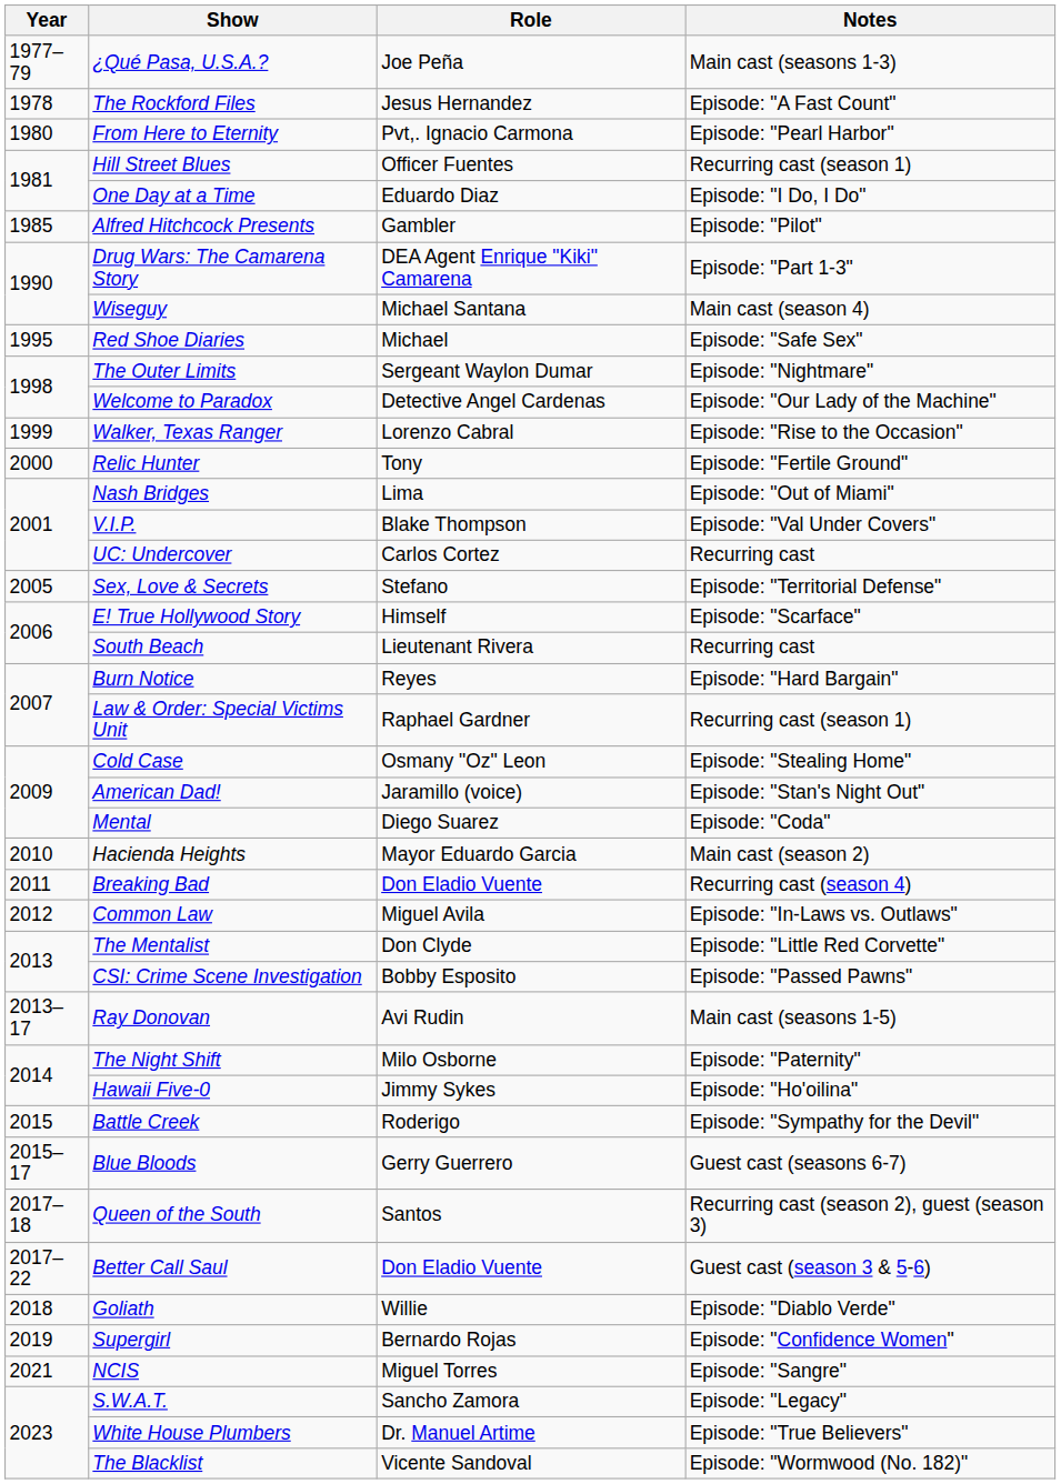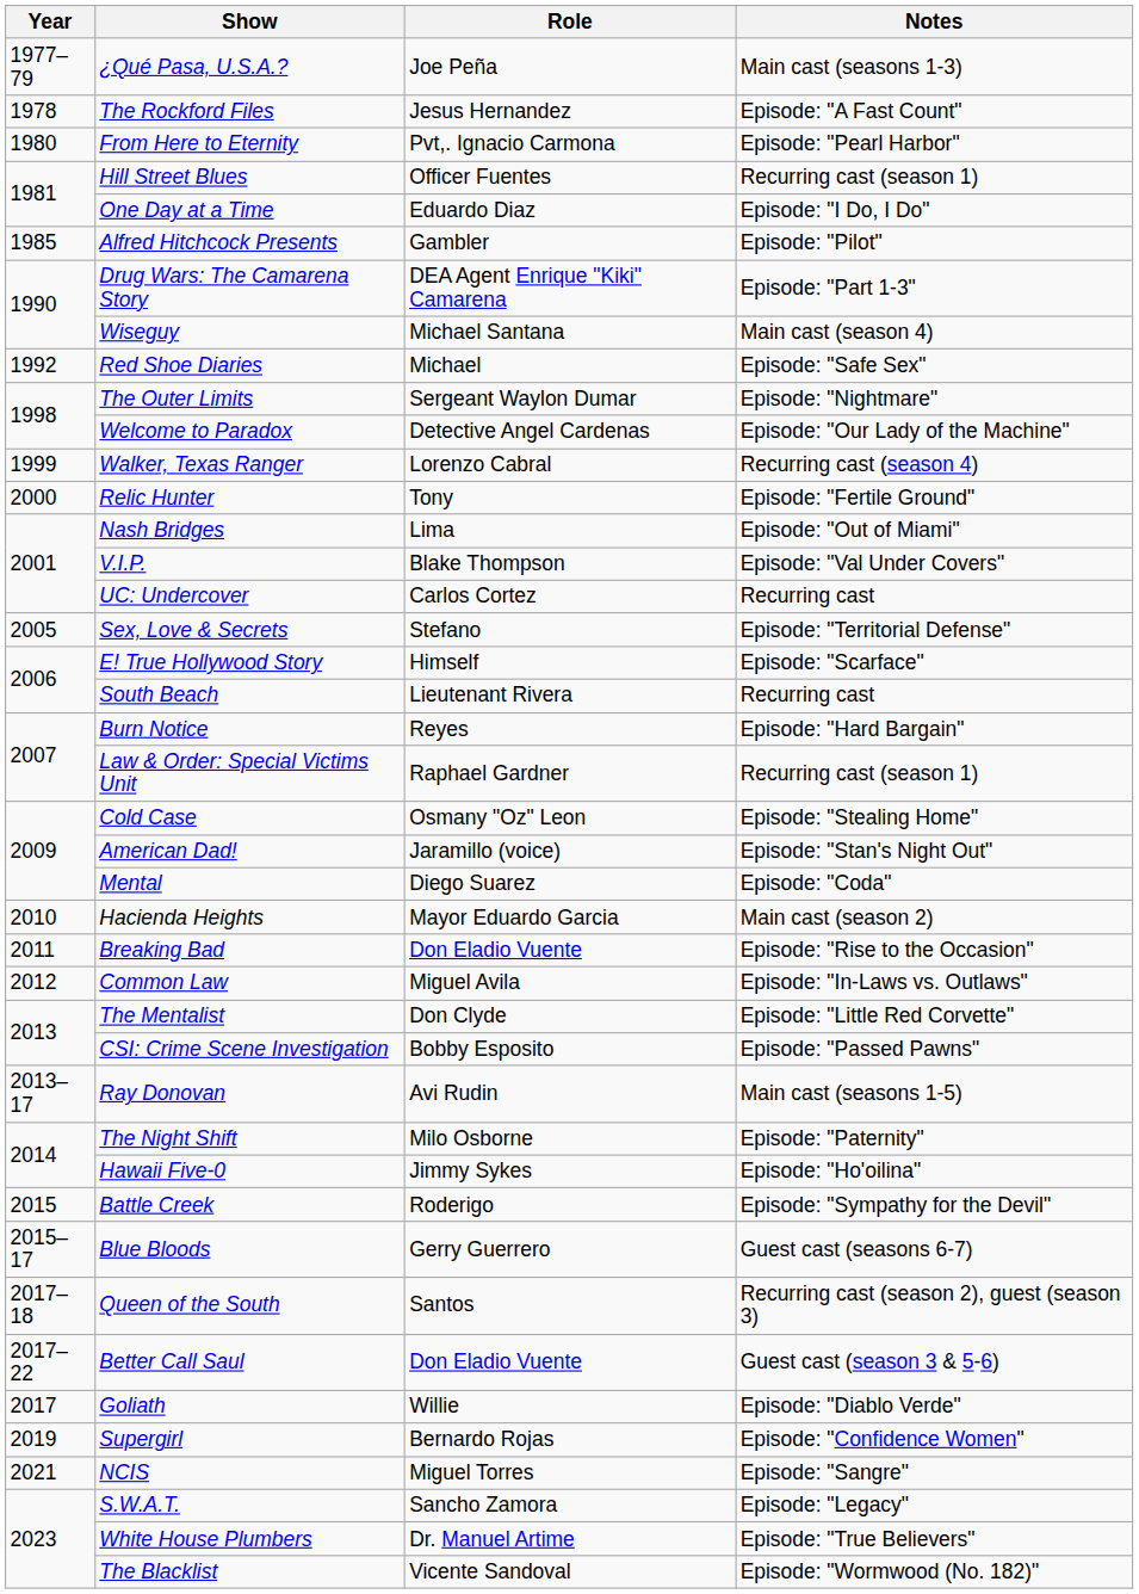Red Shoe Diaries | Year: 1995 -> 1992
Walker, Texas Ranger | Notes: Episode: "Rise to the Occasion" -> Recurring cast (season 4)
Breaking Bad | Notes: Recurring cast (season 4) -> Episode: "Rise to the Occasion"
Goliath | Year: 2018 -> 2017
